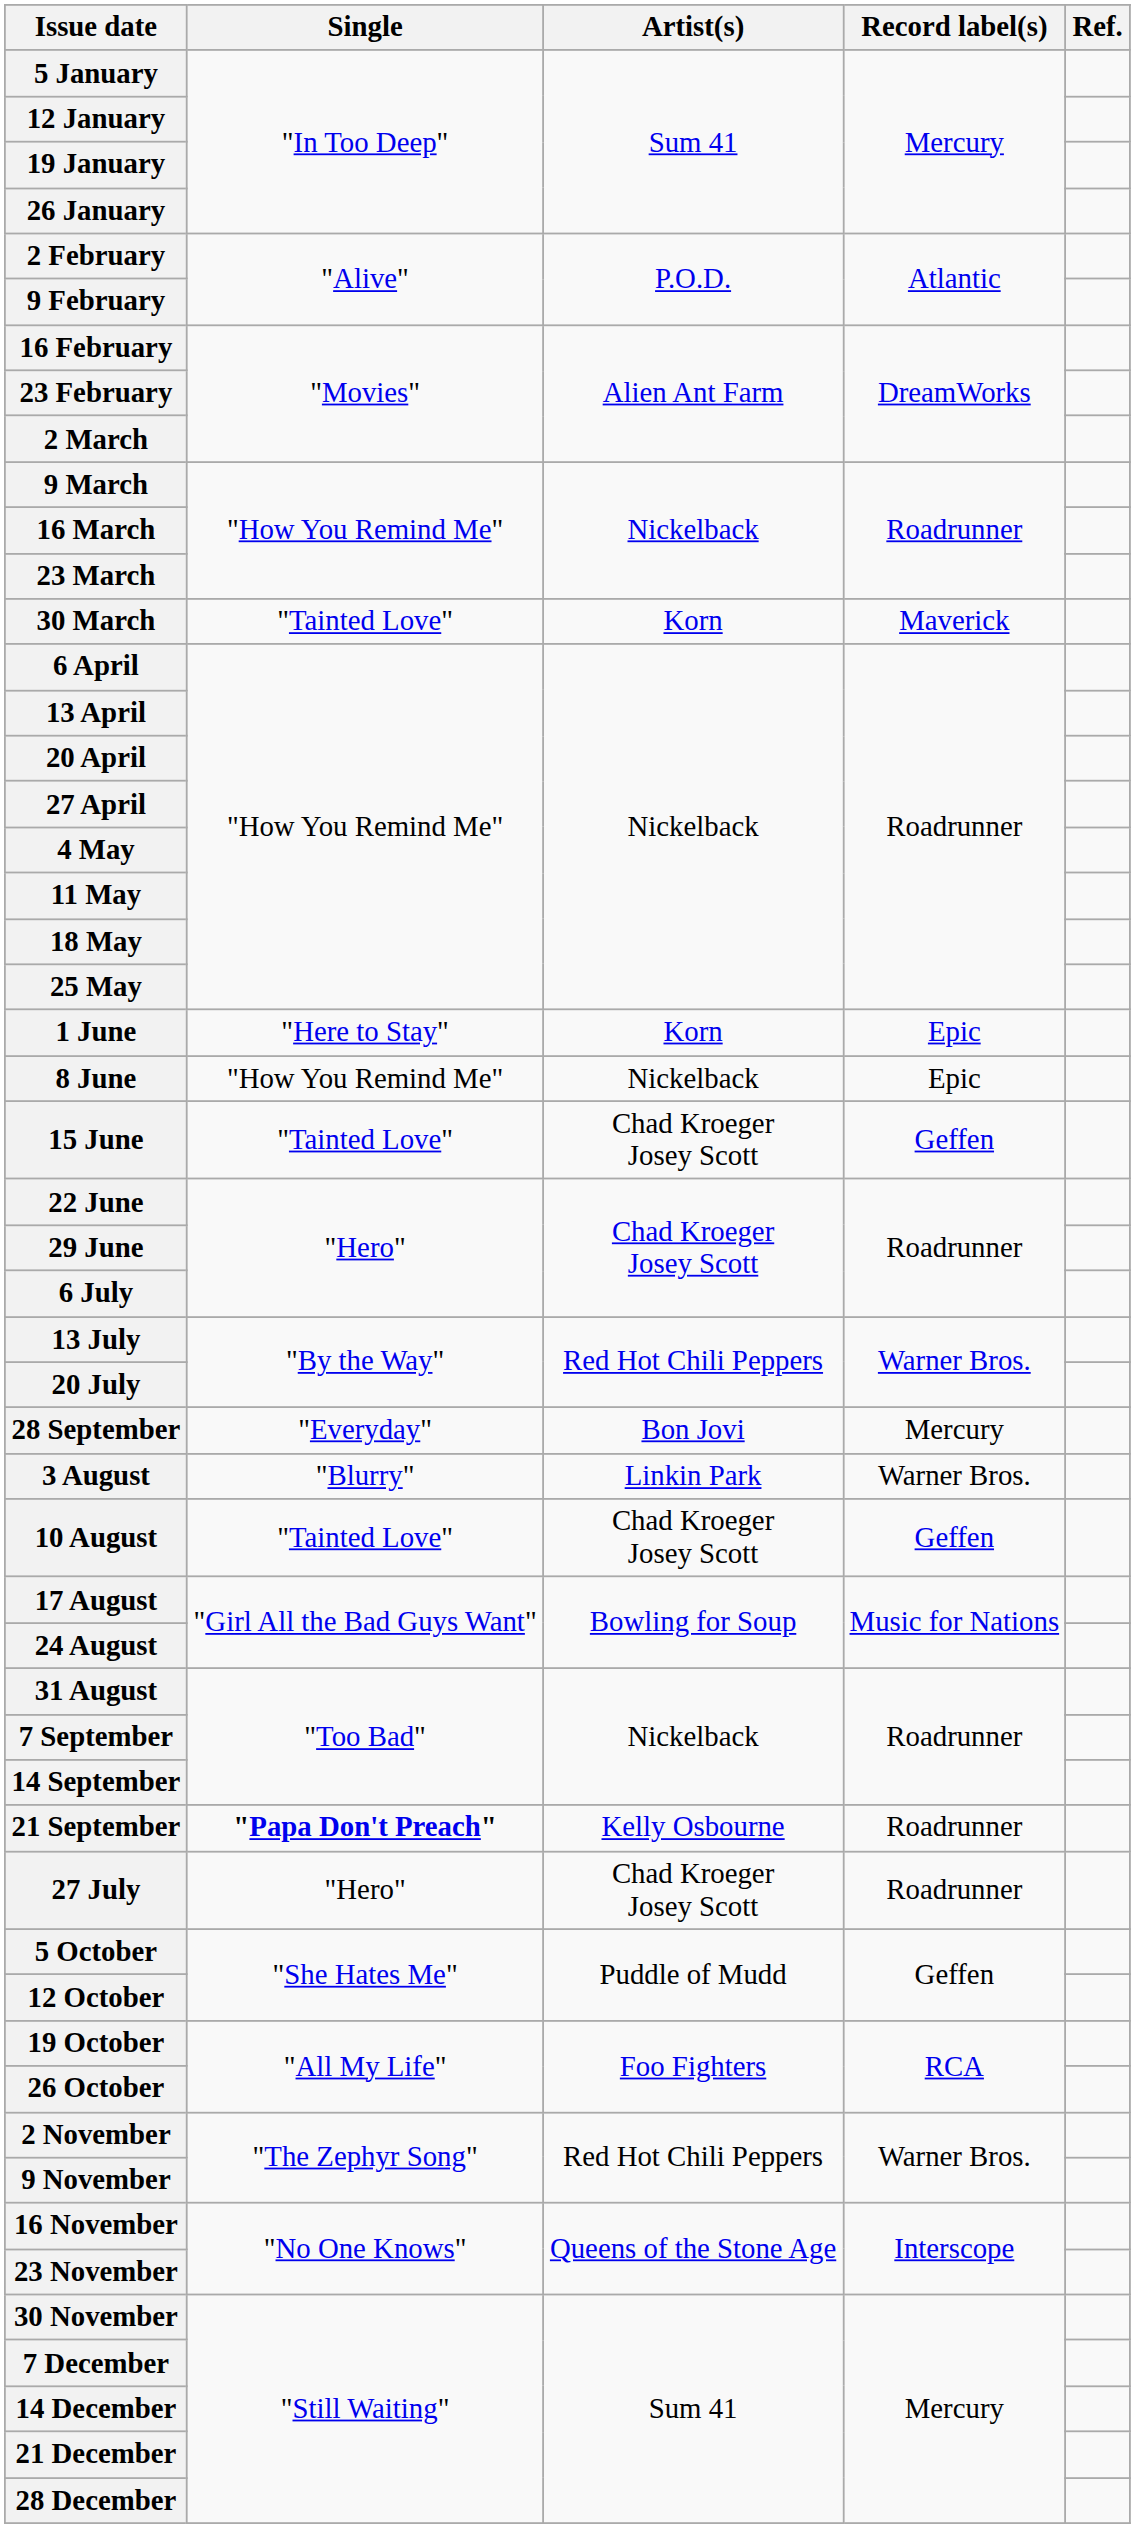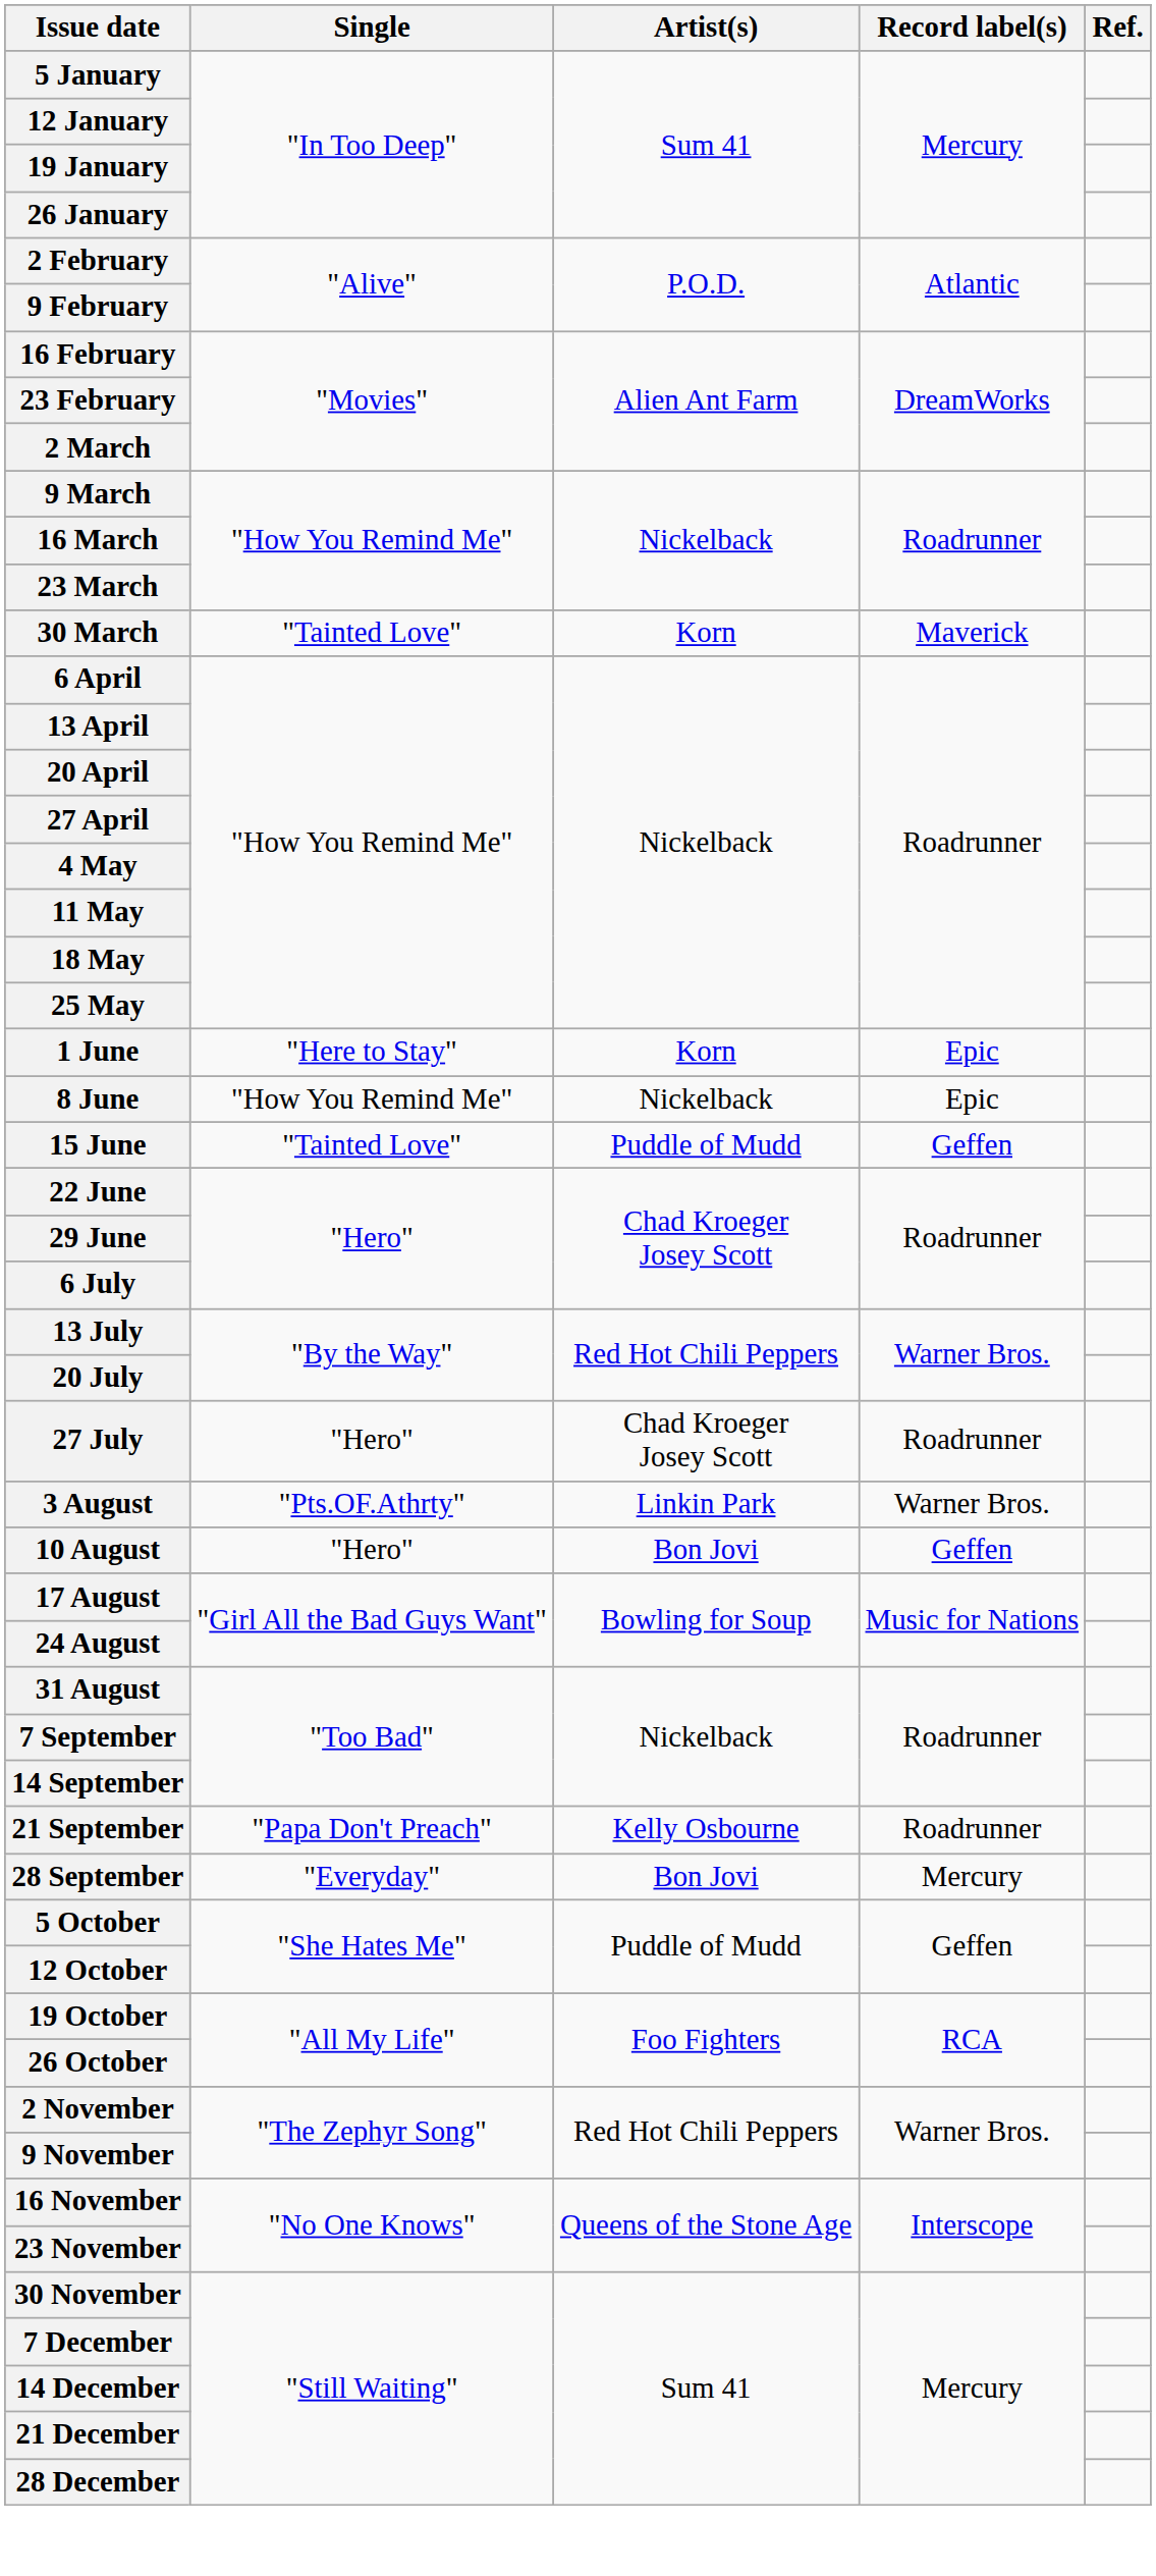15 June | Artist(s): Chad Kroeger Josey Scott -> Puddle of Mudd
rows swapped: 27 July <-> 28 September
3 August | Single: "Blurry" -> "Pts.OF.Athrty"
10 August | Single: "Tainted Love" -> "Hero"
10 August | Artist(s): Chad Kroeger Josey Scott -> Bon Jovi
21 September | Single: bold -> normal
